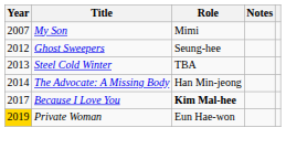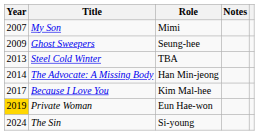Ghost Sweepers | Year: 2012 -> 2009
Because I Love You | Role: bold -> normal
+ row: 2024 | The Sin | Si-young
